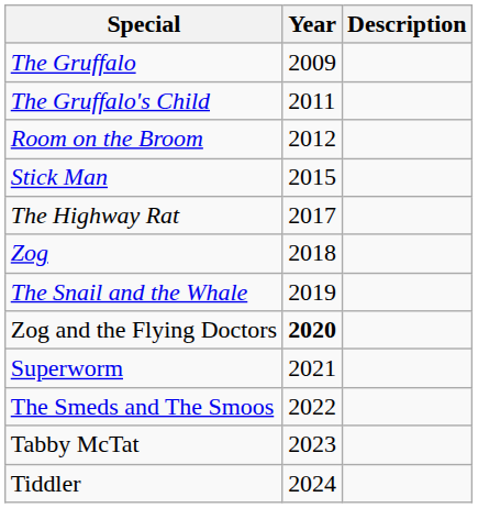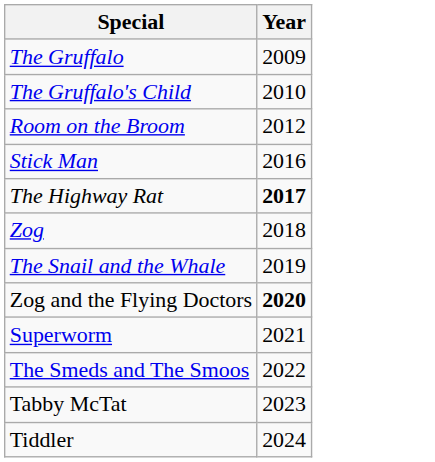- column: Description
The Gruffalo's Child | Year: 2011 -> 2010
Stick Man | Year: 2015 -> 2016
The Highway Rat | Year: normal -> bold
